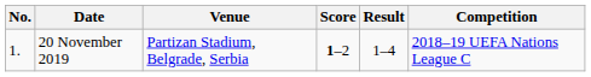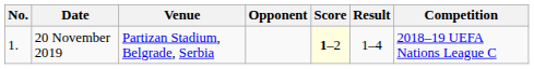+ column: Opponent
20 November 2019 | Score: no background -> lightyellow background
